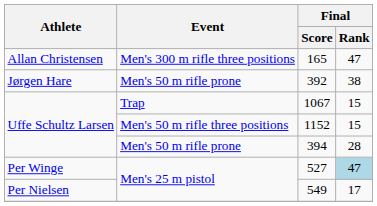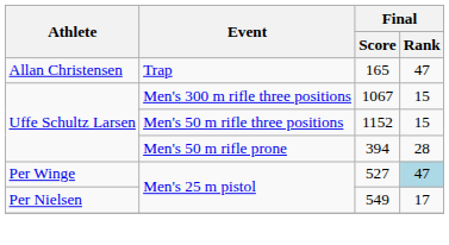165 | Event: Men's 300 m rifle three positions -> Trap
- row: Jørgen Hare | Men's 50 m rifle prone | 392 | 38
1067 | Event: Trap -> Men's 300 m rifle three positions
